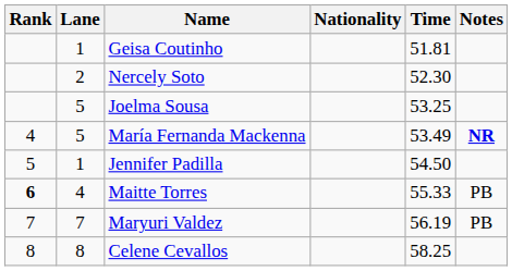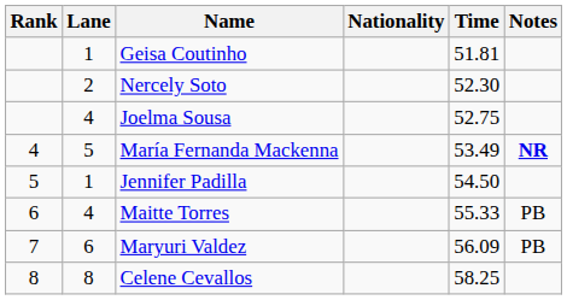Joelma Sousa | Lane: 5 -> 4
Joelma Sousa | Time: 53.25 -> 52.75
Maitte Torres | Rank: bold -> normal
Maryuri Valdez | Lane: 7 -> 6
Maryuri Valdez | Time: 56.19 -> 56.09
